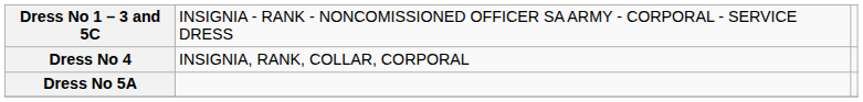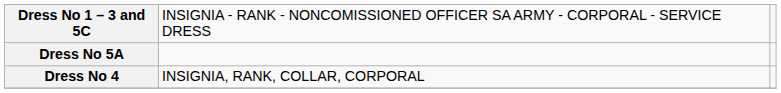rows swapped: Dress No 5A <-> Dress No 4
